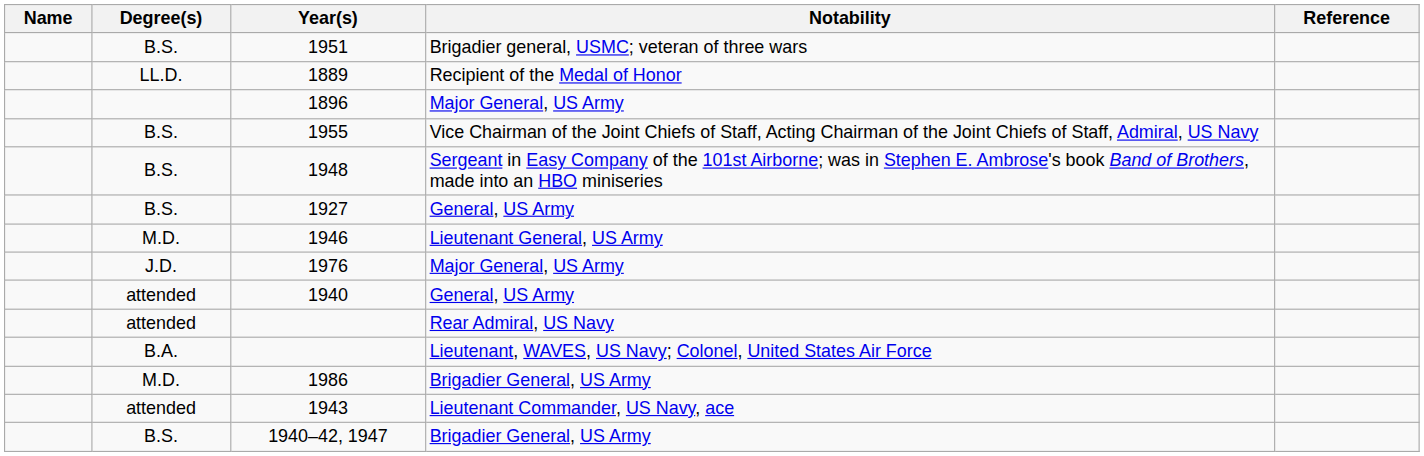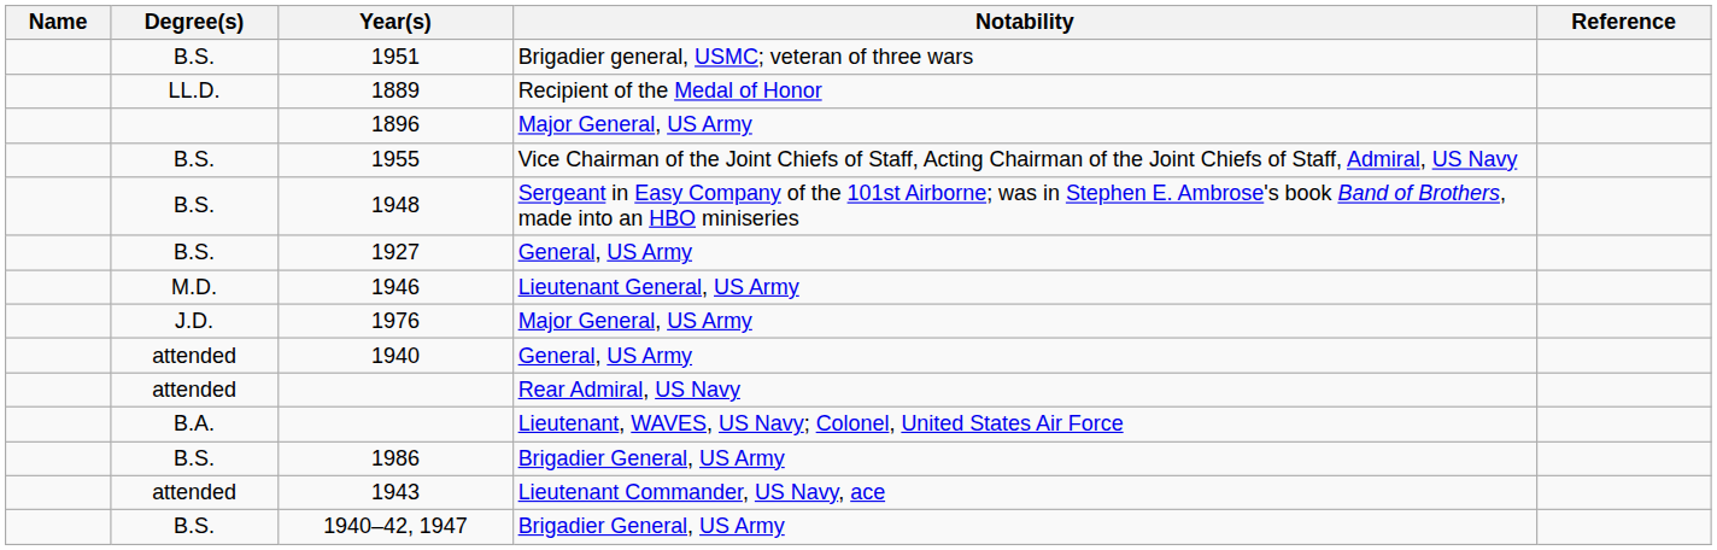1986 | Degree(s): M.D. -> B.S.
